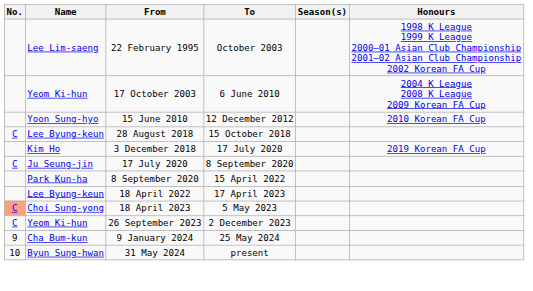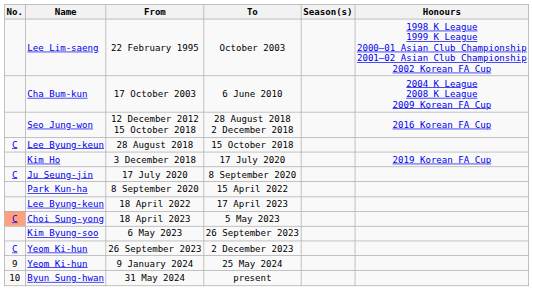17 October 2003 | Name: Yeom Ki-hun -> Cha Bum-kun
- row: Yoon Sung-hyo | 15 June 2010 | 12 December 2012 | 2010 Korean FA Cup
+ row: Seo Jung-won | 12 December 2012 15 October 2018 | 28 August 2018 2 December 2018 | 2016 Korean FA Cup
+ row: Kim Byung-soo | 6 May 2023 | 26 September 2023
9 January 2024 | Name: Cha Bum-kun -> Yeom Ki-hun
